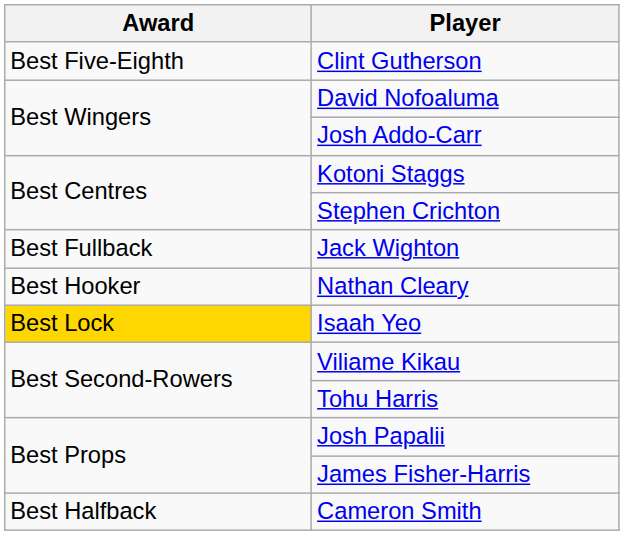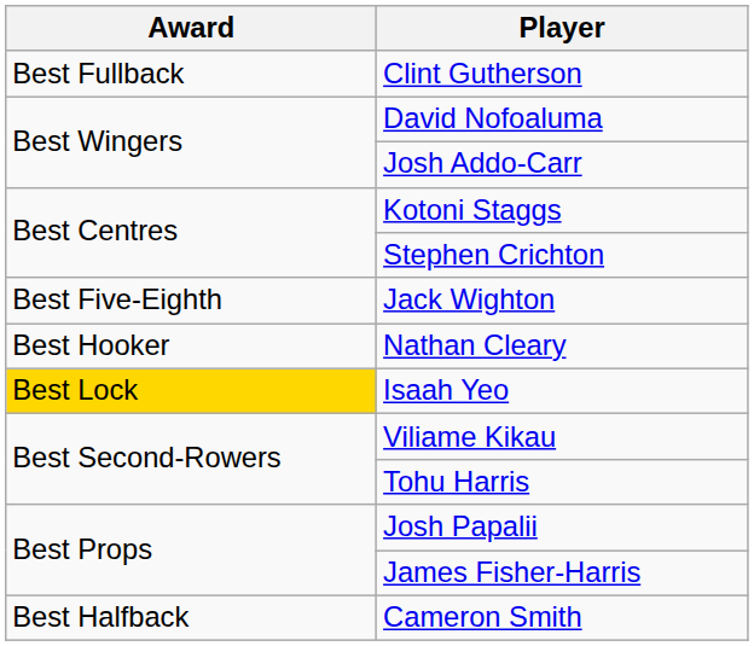Clint Gutherson | Award: Best Five-Eighth -> Best Fullback
Jack Wighton | Award: Best Fullback -> Best Five-Eighth
